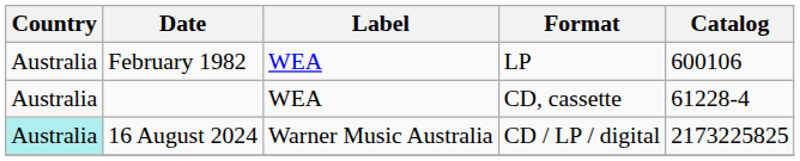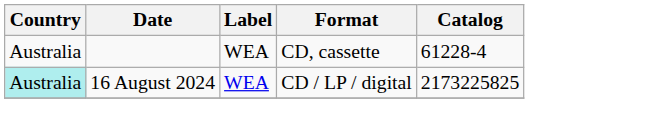- row: Australia | February 1982 | WEA | LP | 600106
16 August 2024 | Label: Warner Music Australia -> WEA
